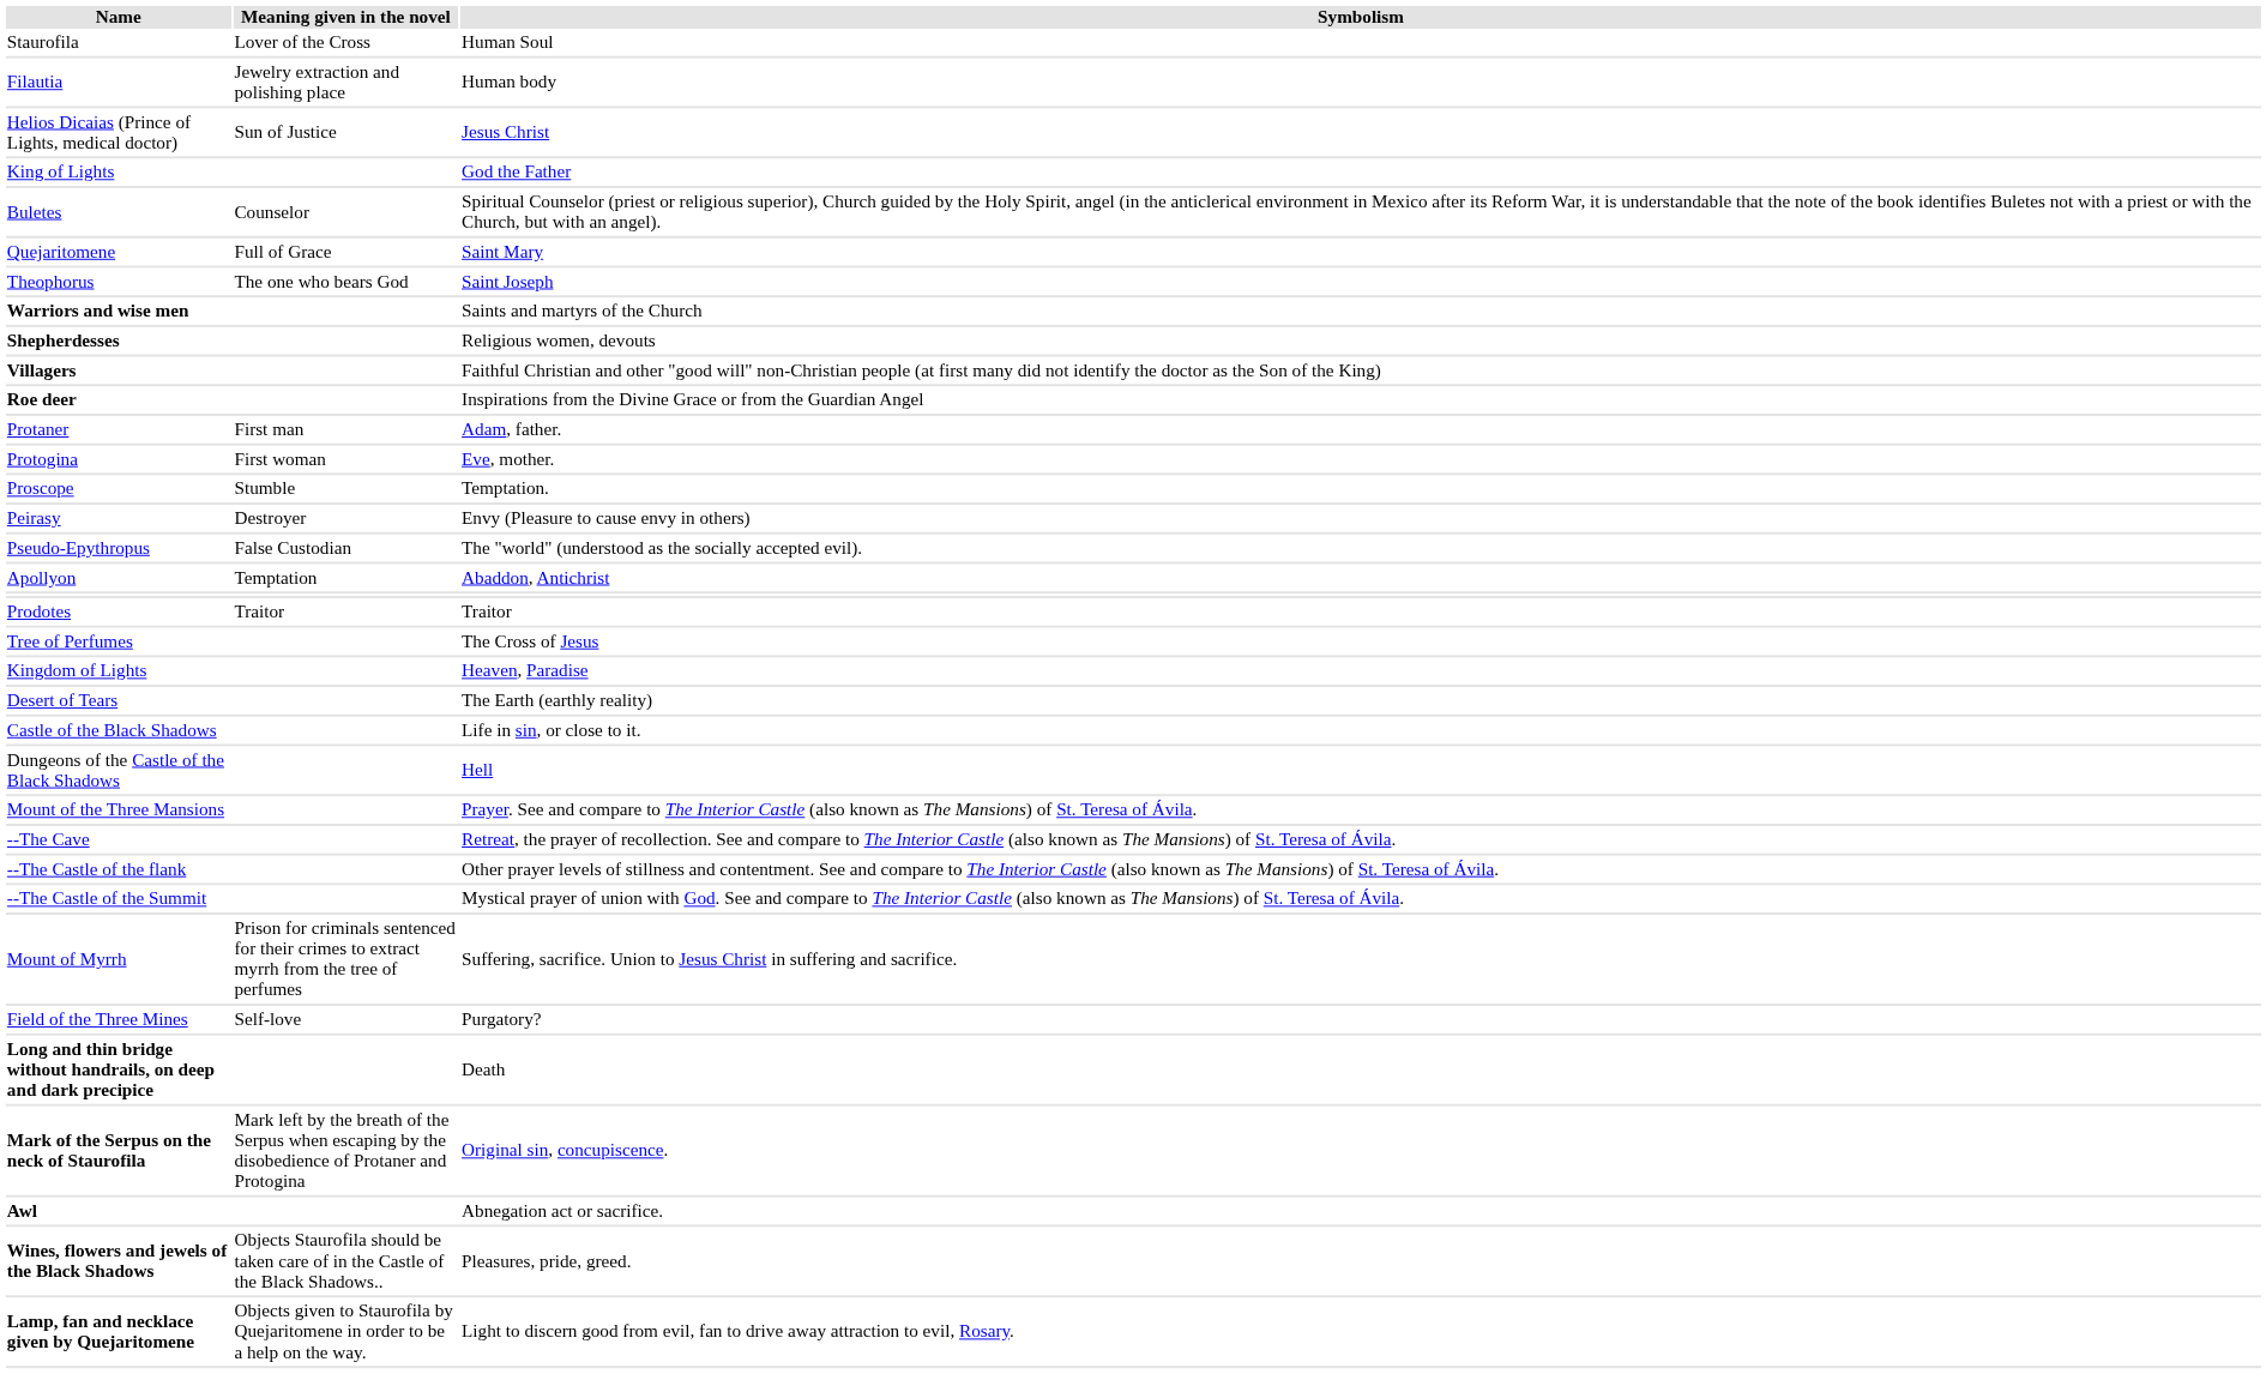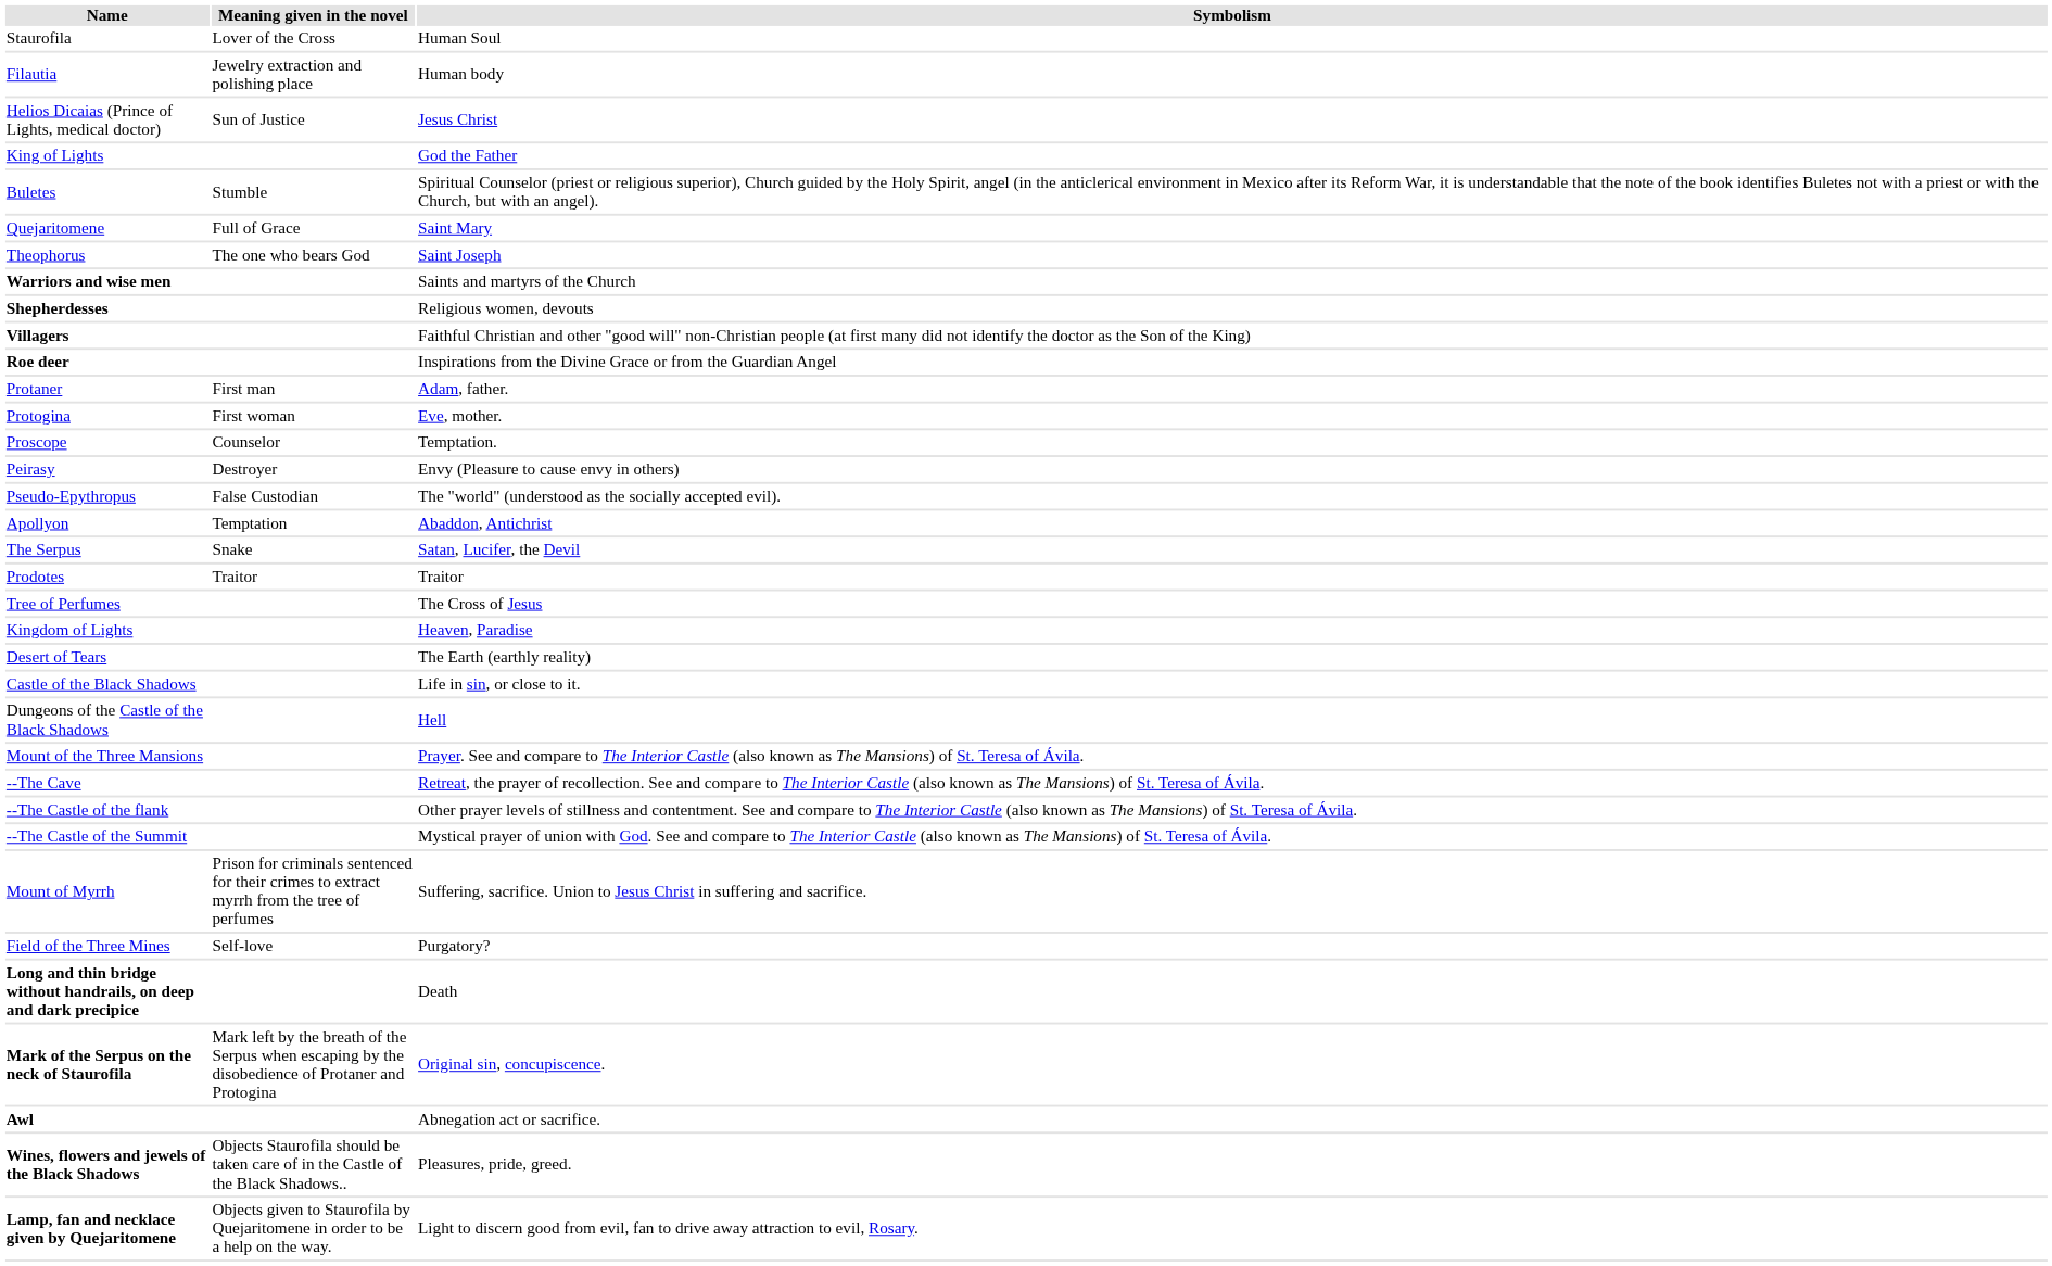Buletes | Meaning given in the novel: Counselor -> Stumble
Proscope | Meaning given in the novel: Stumble -> Counselor
+ row: The Serpus | Snake | Satan, Lucifer, the Devil
